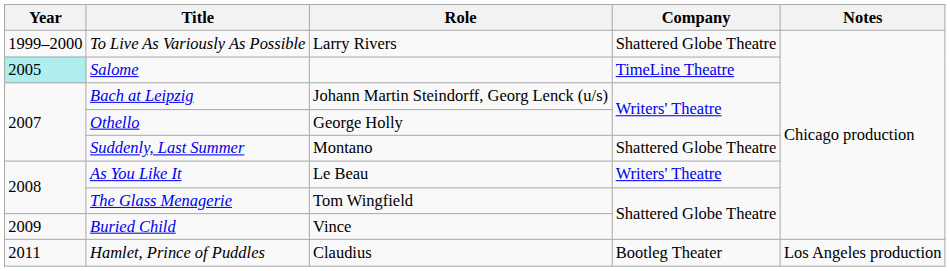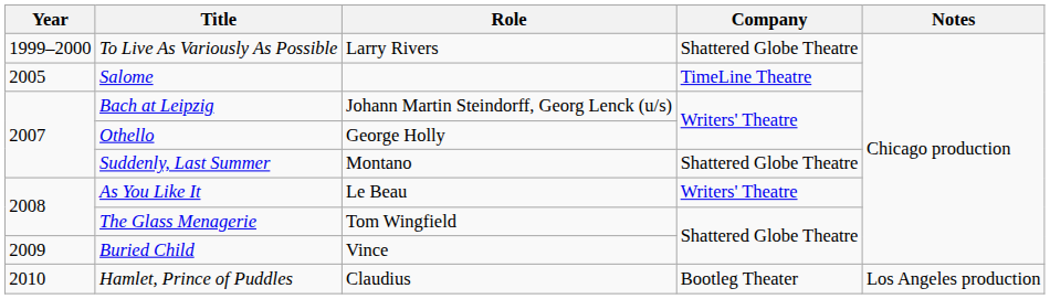Salome | Year: paleturquoise background -> no background
Hamlet, Prince of Puddles | Year: 2011 -> 2010
